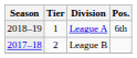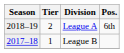League A | Tier: 1 -> 2
League B | Tier: 2 -> 1
